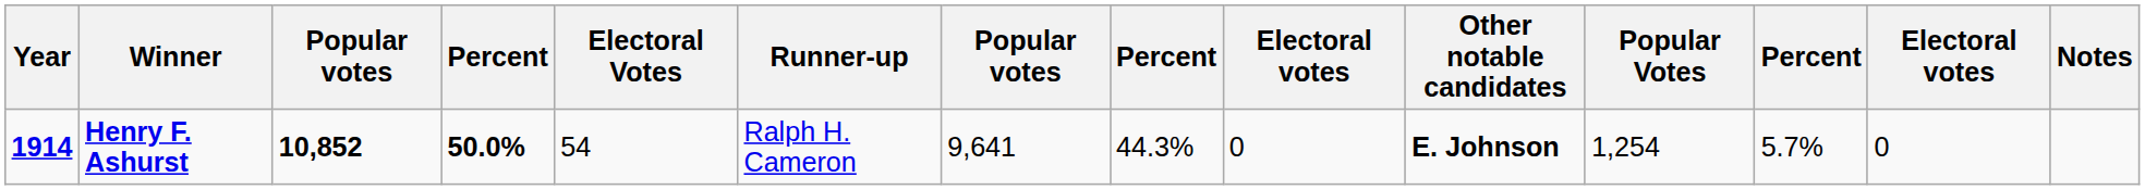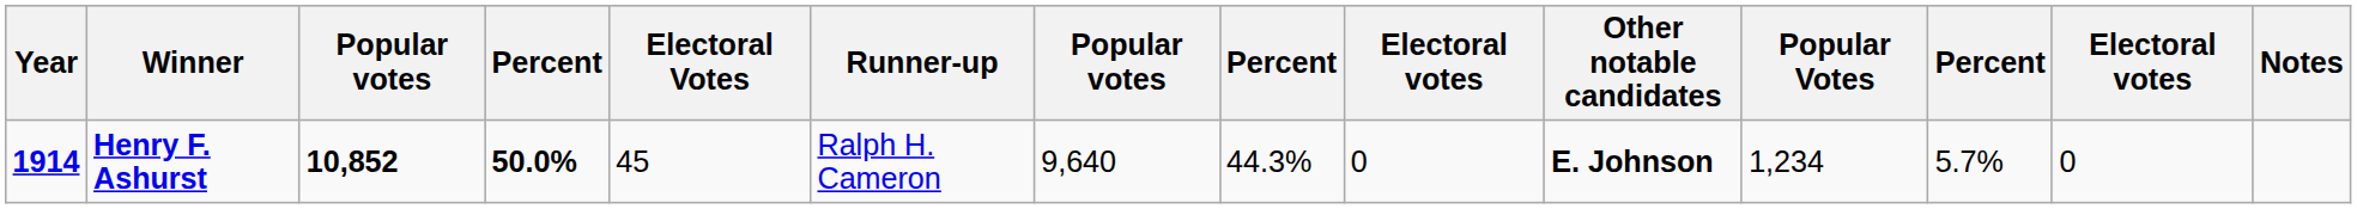Henry F. Ashurst | Electoral Votes: 54 -> 45
Henry F. Ashurst | column 7: 9,641 -> 9,640
Henry F. Ashurst | Popular Votes: 1,254 -> 1,234
